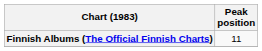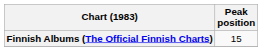Finnish Albums (The Official Finnish Charts) | Peak position: 11 -> 15
